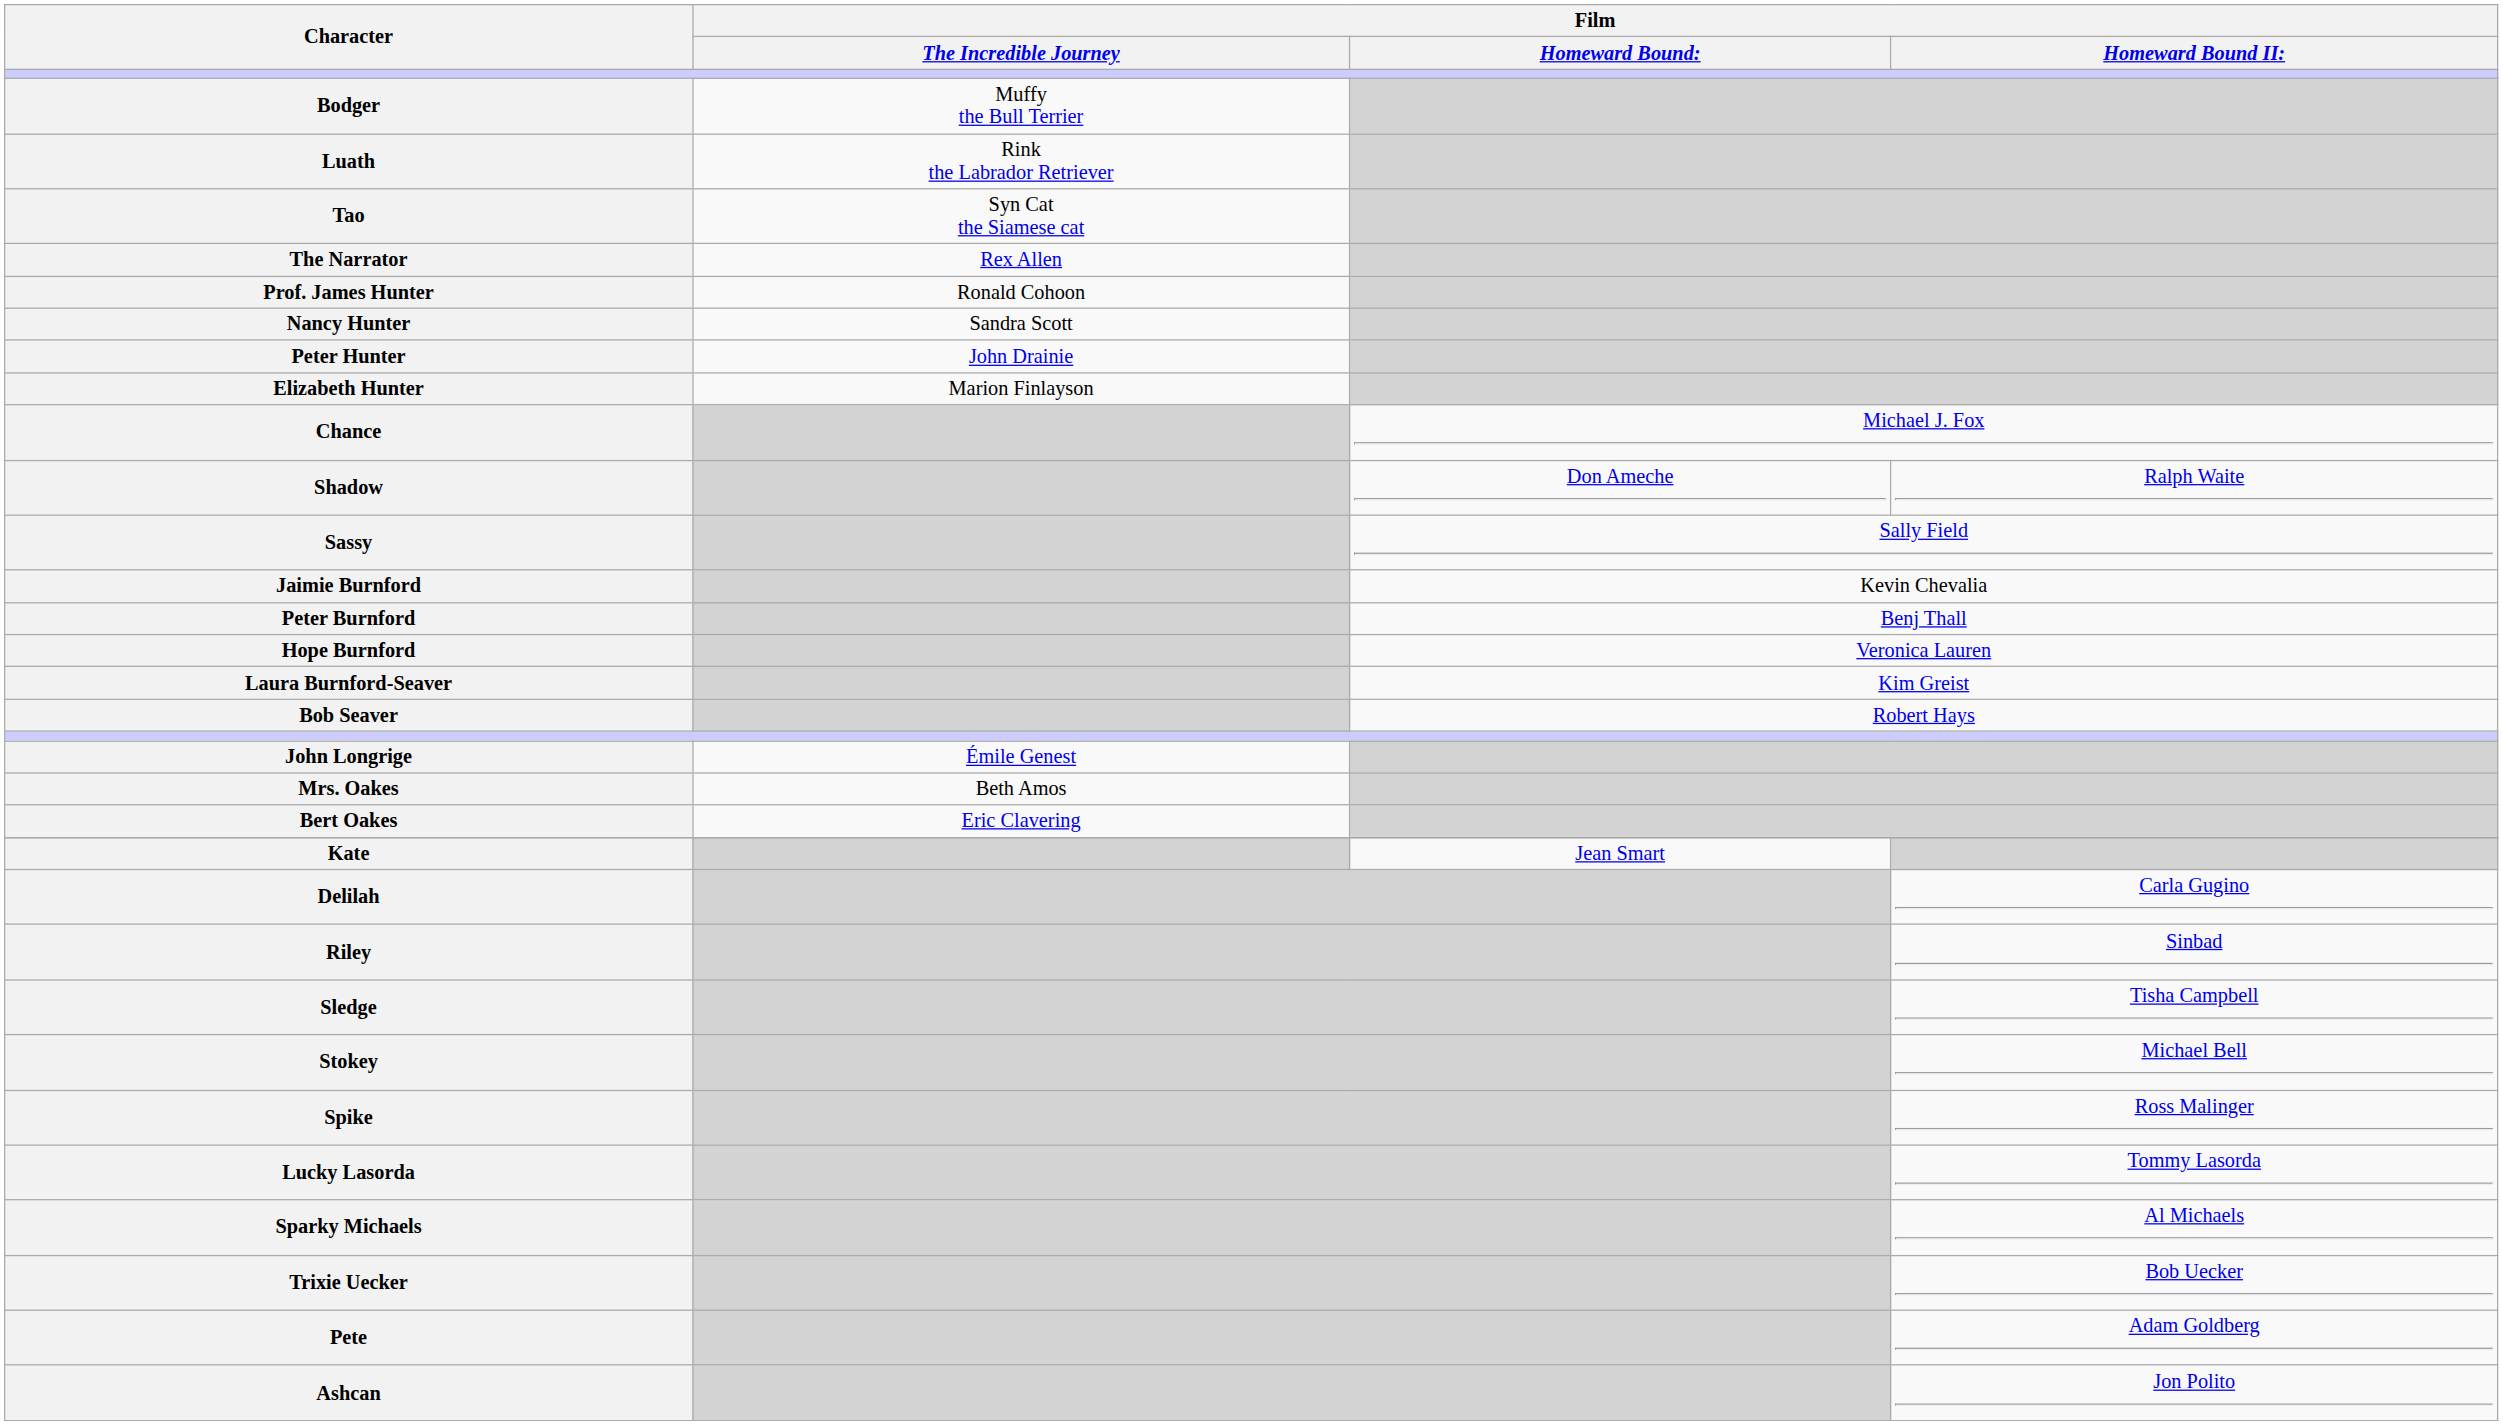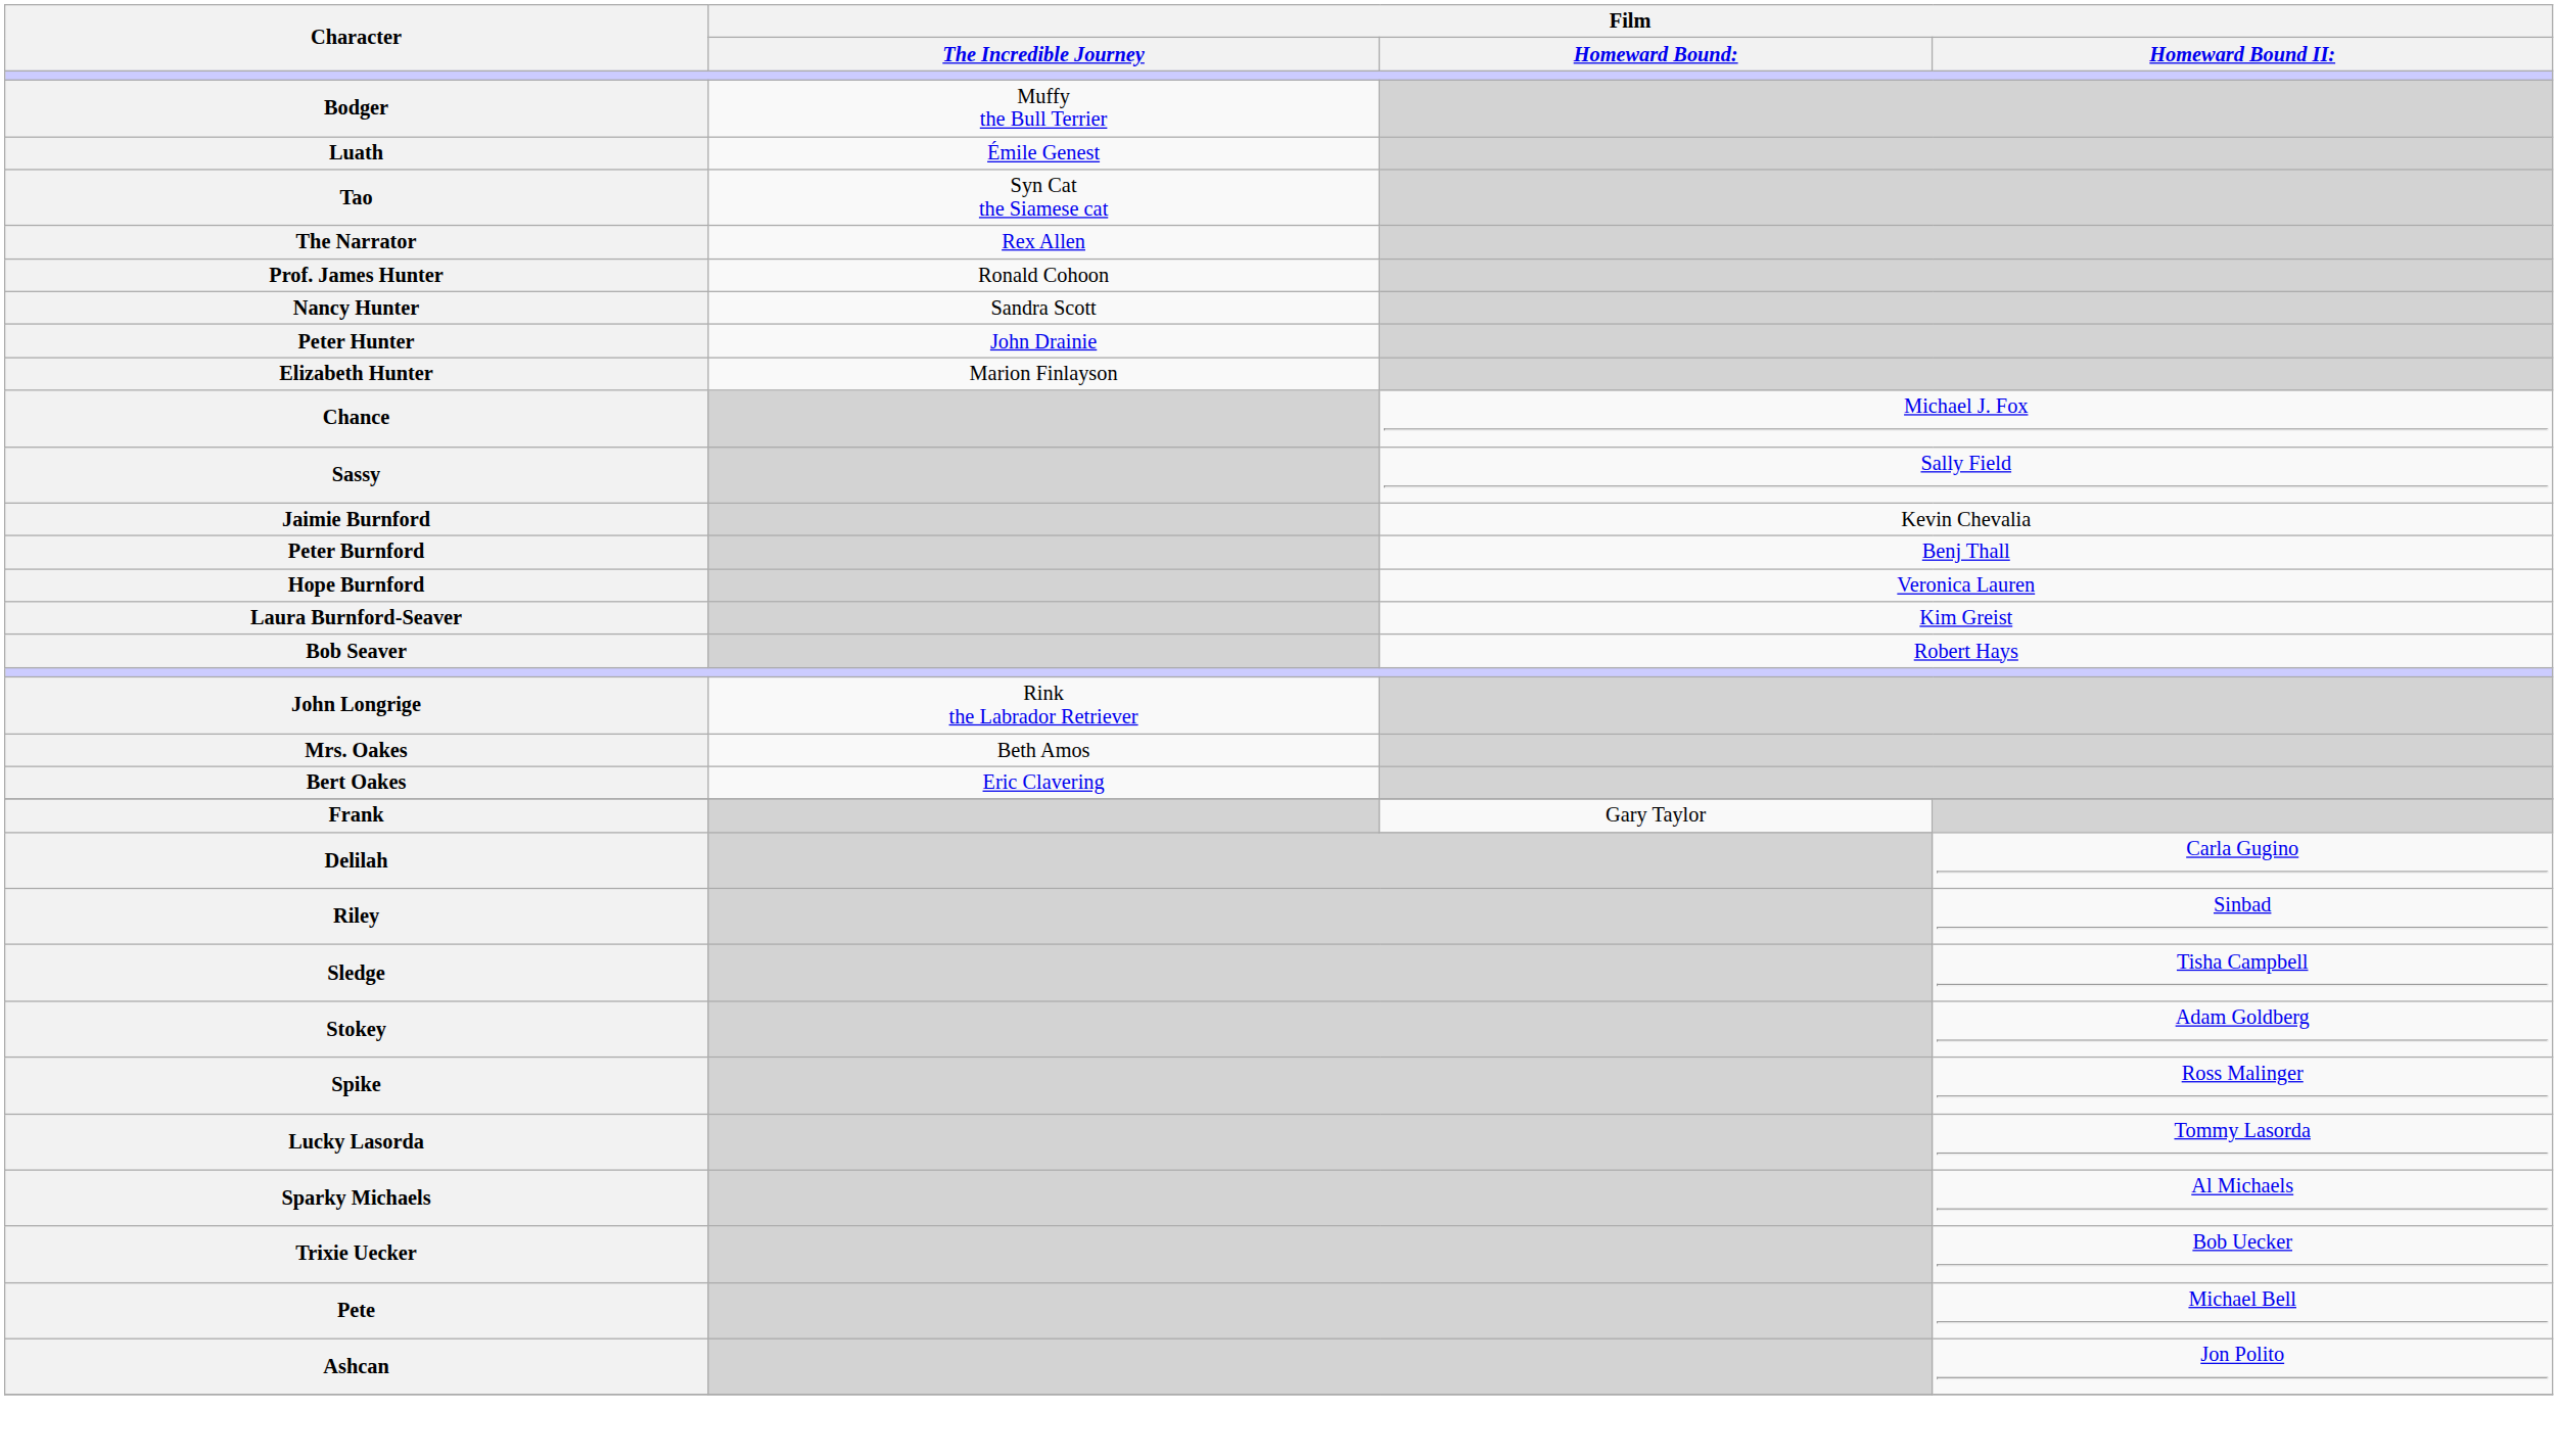Luath | Film / The Incredible Journey: Rink the Labrador Retriever -> Émile Genest
- row: Shadow | Don Ameche | Ralph Waite
John Longrige | Film / The Incredible Journey: Émile Genest -> Rink the Labrador Retriever
- row: Kate | Jean Smart
+ row: Frank | Gary Taylor
Stokey | Film / Homeward Bound II:: Michael Bell -> Adam Goldberg
Pete | Film / Homeward Bound II:: Adam Goldberg -> Michael Bell
